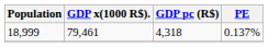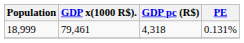18,999 | PE: 0.137% -> 0.131%
